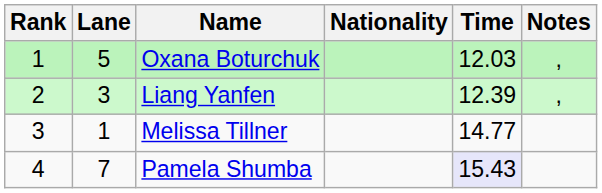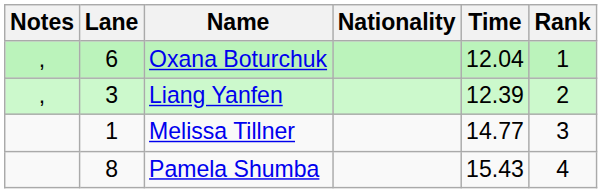columns swapped: Rank <-> Notes
Oxana Boturchuk | Lane: 5 -> 6
Oxana Boturchuk | Time: 12.03 -> 12.04
Pamela Shumba | Lane: 7 -> 8
Pamela Shumba | Time: lavender background -> no background
